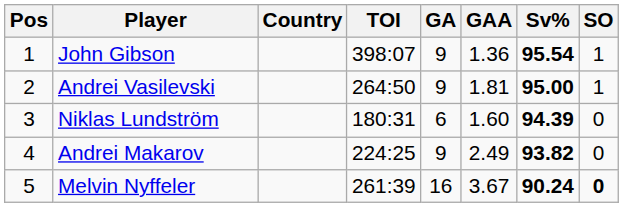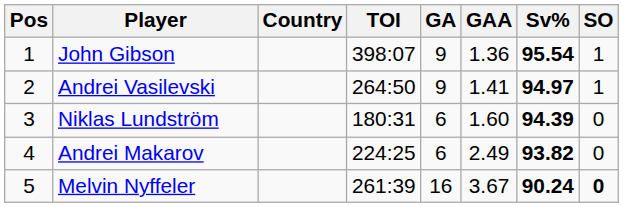Andrei Vasilevski | GAA: 1.81 -> 1.41
Andrei Vasilevski | Sv%: 95.00 -> 94.97
Andrei Makarov | GA: 9 -> 6
